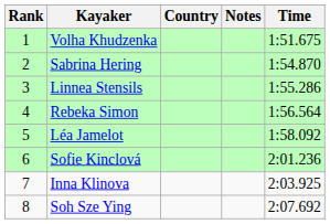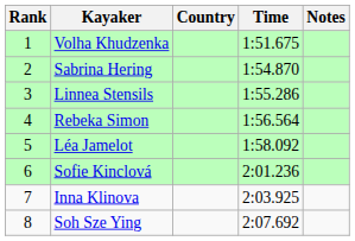columns swapped: Time <-> Notes
